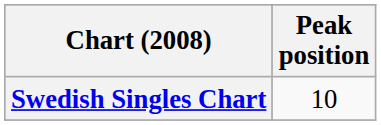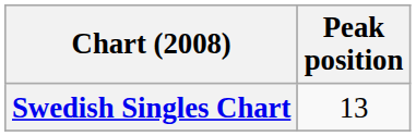Swedish Singles Chart | Peak position: 10 -> 13
